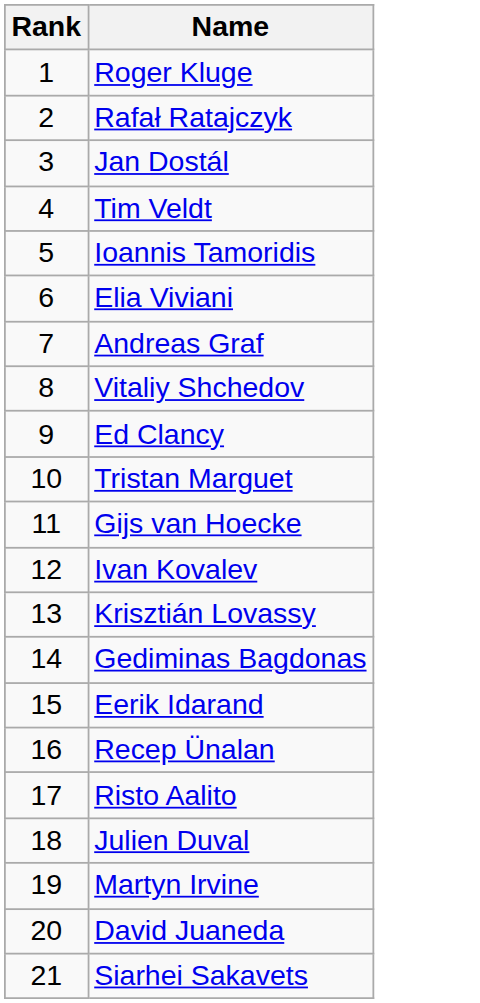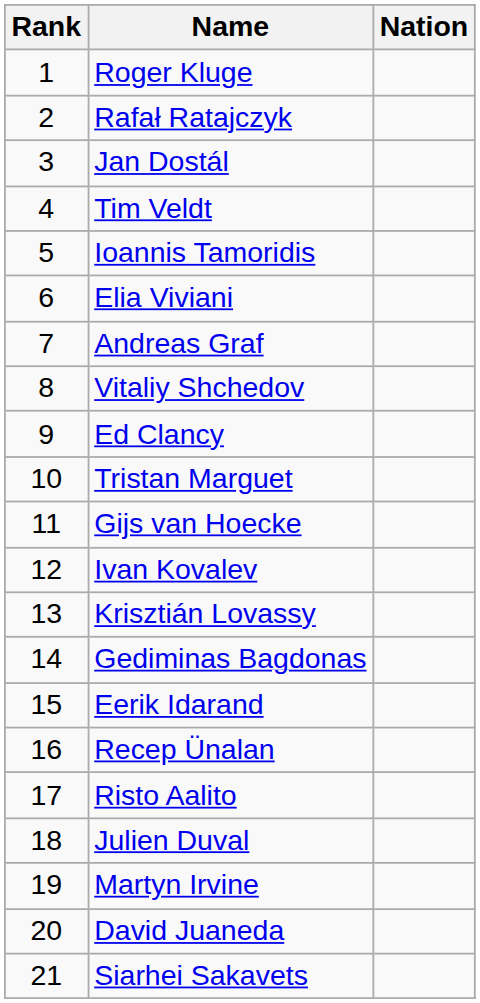+ column: Nation
